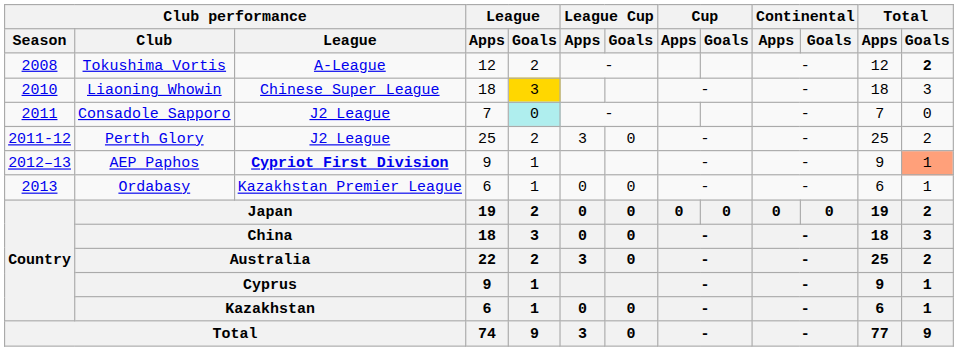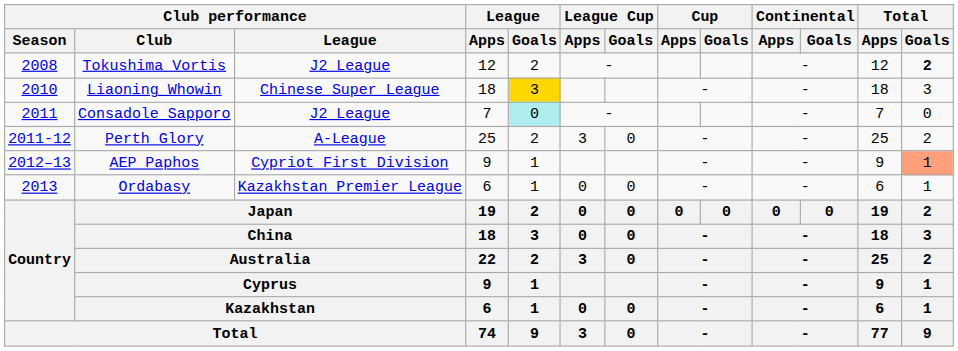Tokushima Vortis | Club performance / League: A-League -> J2 League
Perth Glory | Club performance / League: J2 League -> A-League
AEP Paphos | Club performance / League: bold -> normal
